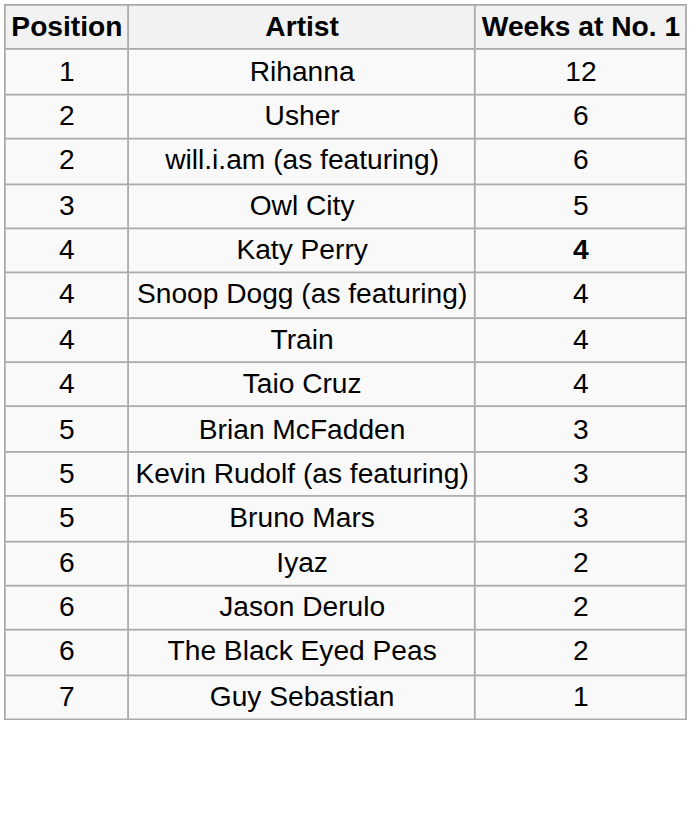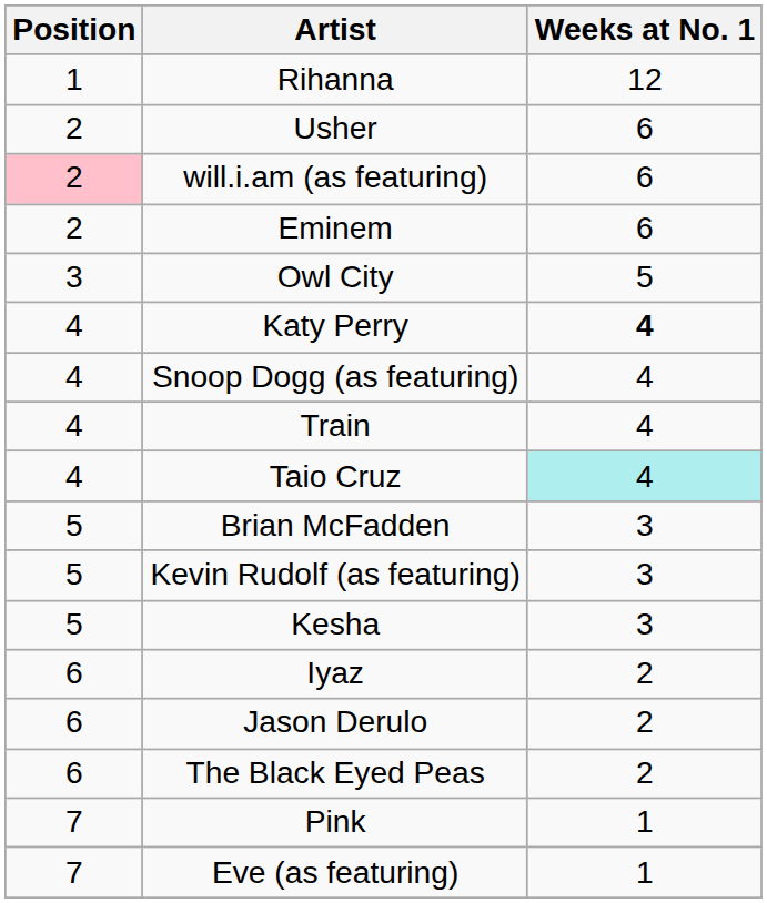will.i.am (as featuring) | Position: no background -> pink background
+ row: 2 | Eminem | 6
Taio Cruz | Weeks at No. 1: no background -> paleturquoise background
- row: 5 | Bruno Mars | 3
+ row: 5 | Kesha | 3
+ row: 7 | Pink | 1
- row: 7 | Guy Sebastian | 1
+ row: 7 | Eve (as featuring) | 1
